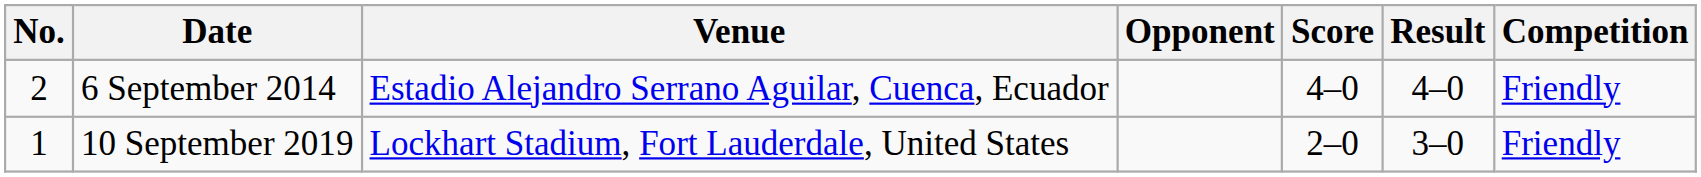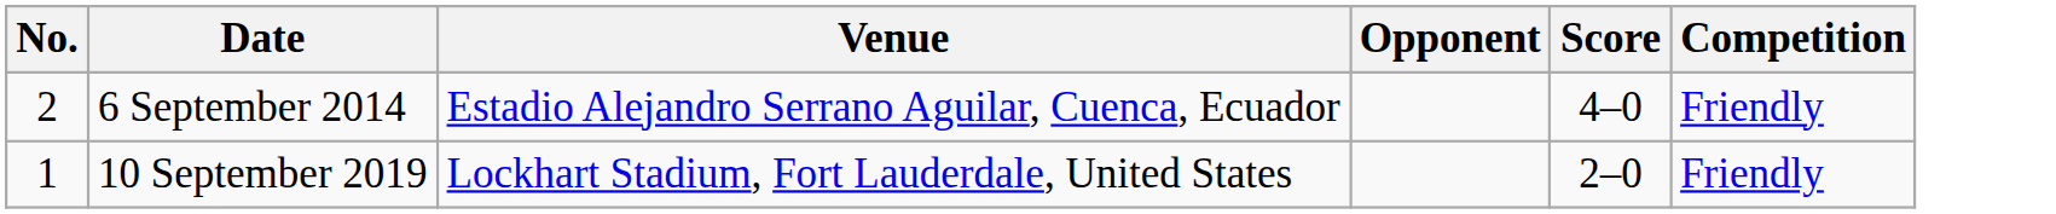- column: Result | 4–0 | 3–0
